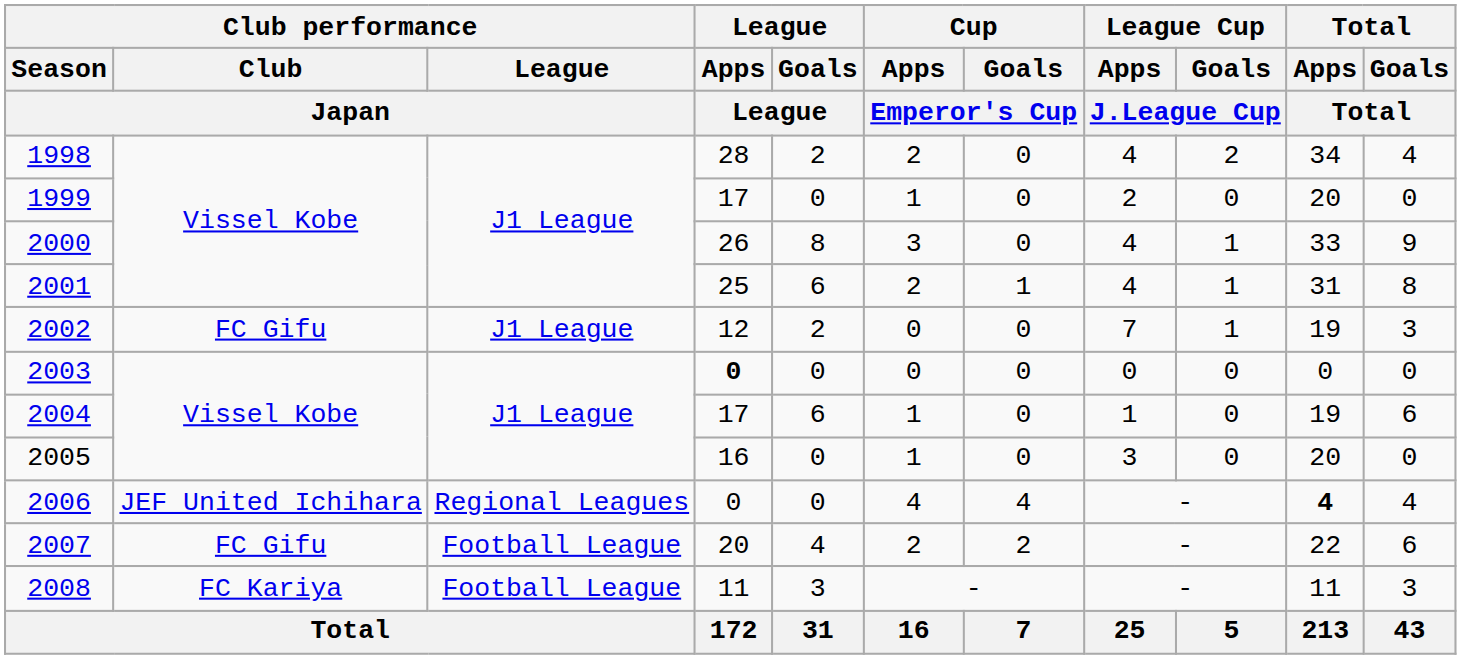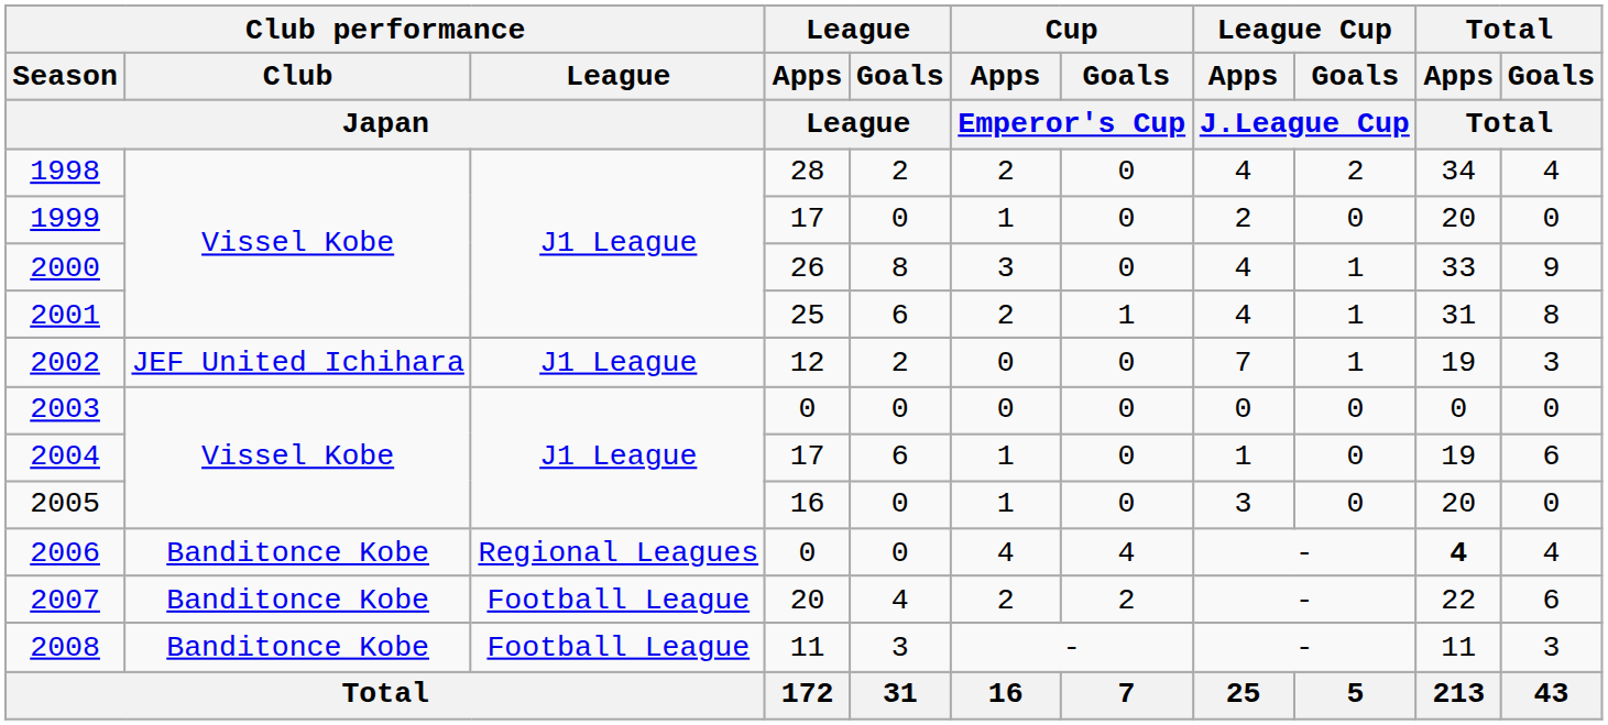2002 | Club performance / Club / Japan: FC Gifu -> JEF United Ichihara
2003 | League / Apps / League: bold -> normal
2006 | Club performance / Club / Japan: JEF United Ichihara -> Banditonce Kobe
2007 | Club performance / Club / Japan: FC Gifu -> Banditonce Kobe
2008 | Club performance / Club / Japan: FC Kariya -> Banditonce Kobe
